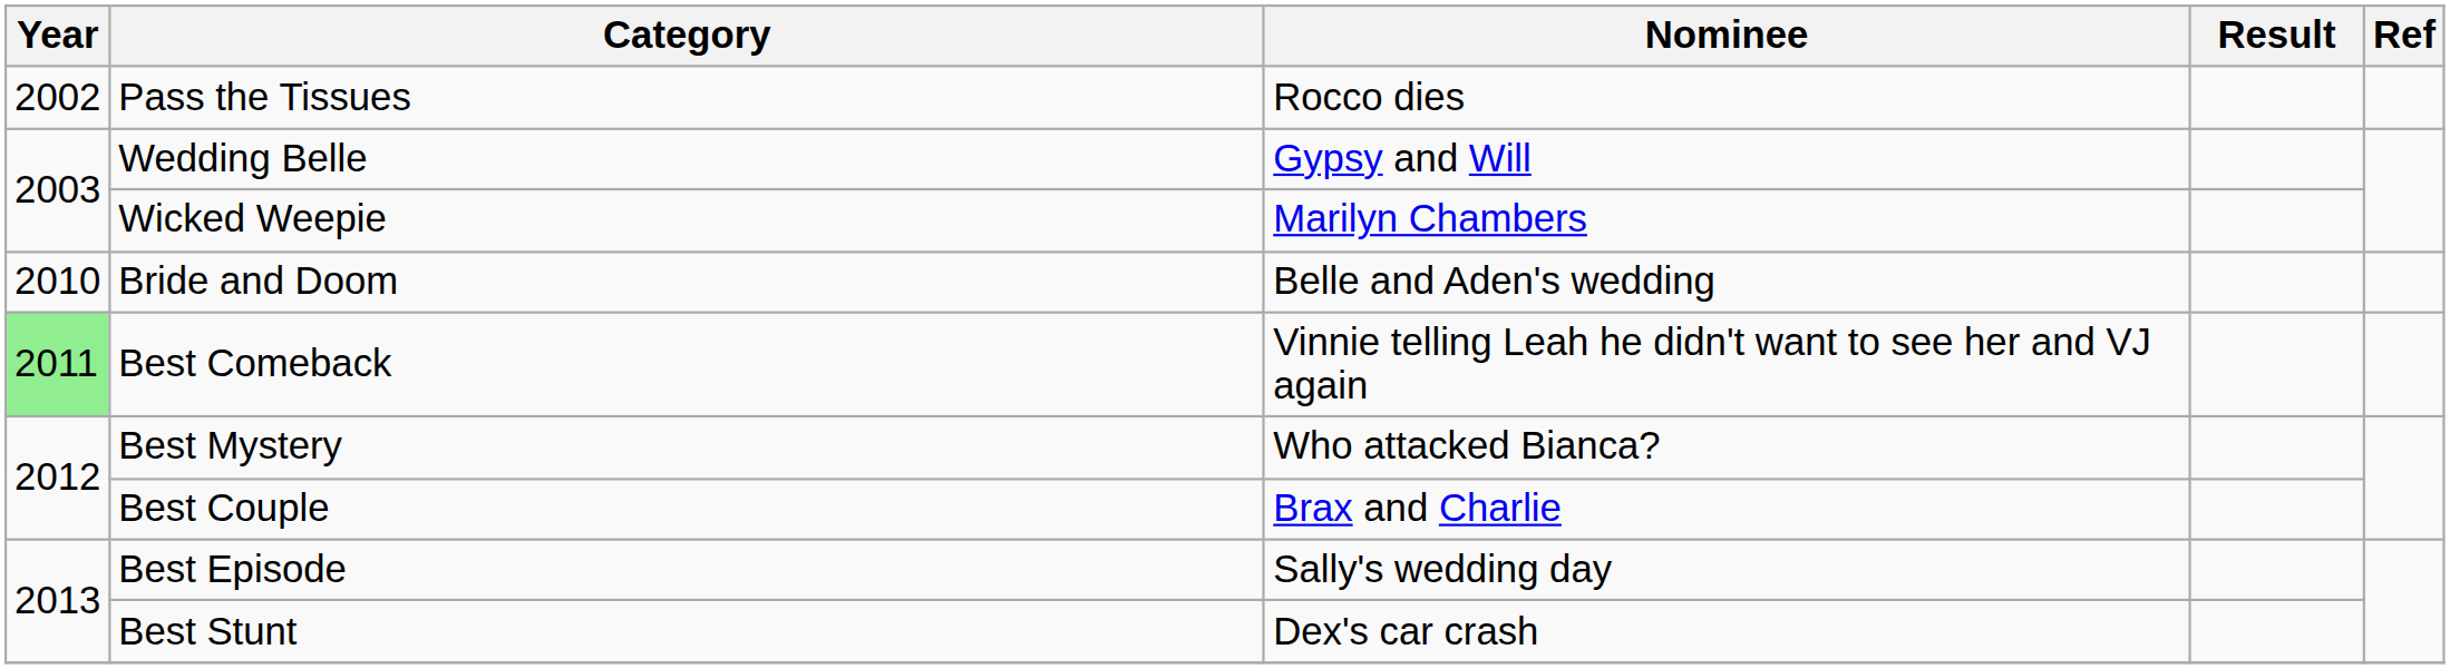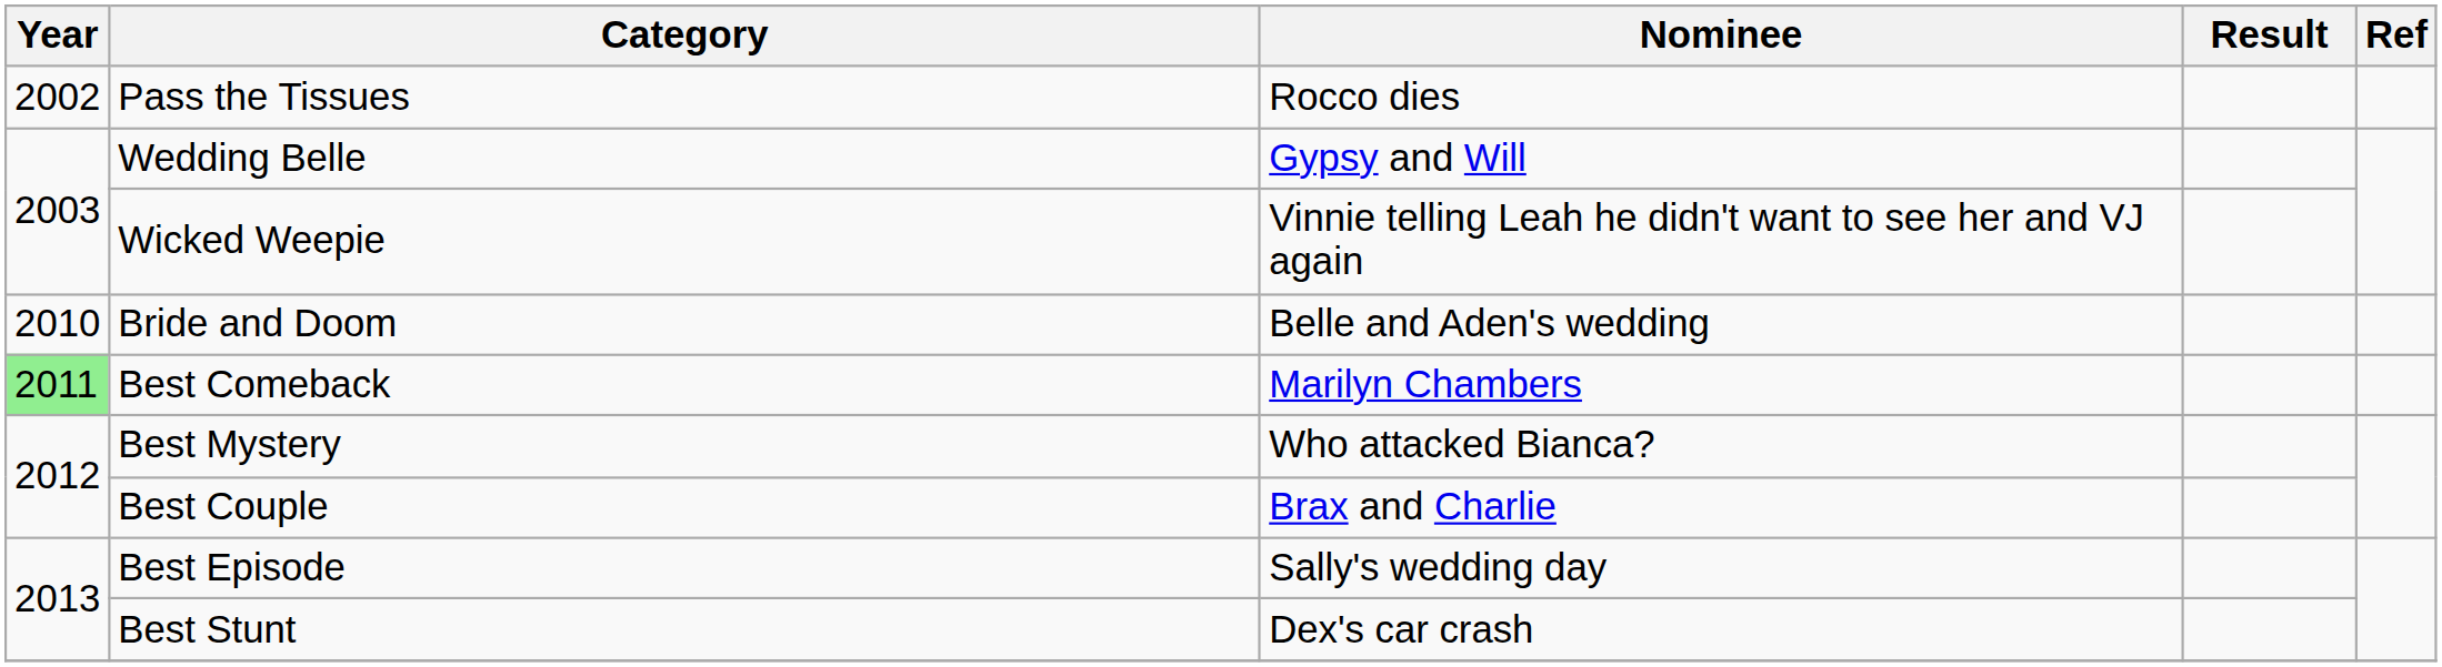Wicked Weepie | Nominee: Marilyn Chambers -> Vinnie telling Leah he didn't want to see her and VJ again
Best Comeback | Nominee: Vinnie telling Leah he didn't want to see her and VJ again -> Marilyn Chambers
